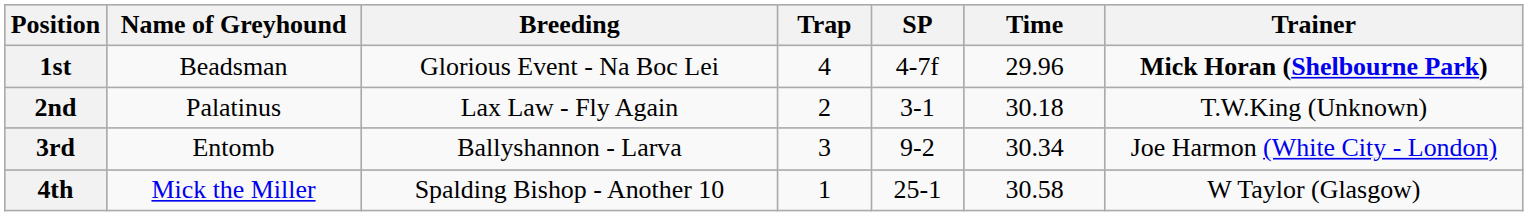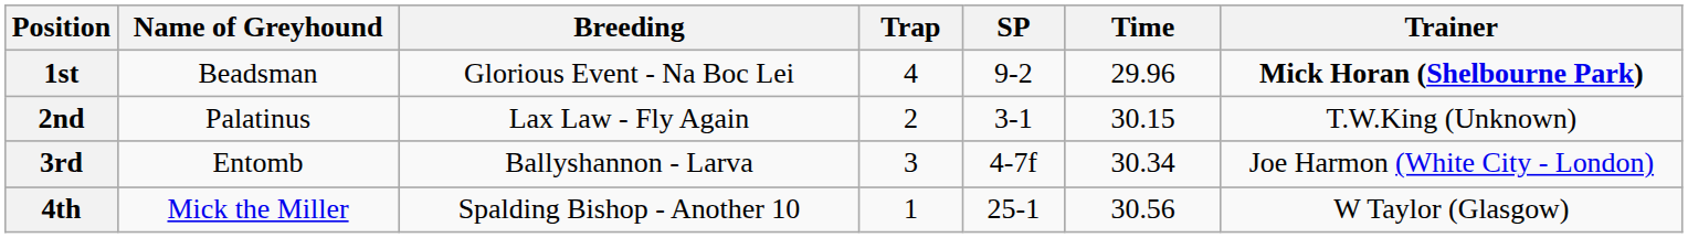1st | SP: 4-7f -> 9-2
2nd | Time: 30.18 -> 30.15
3rd | SP: 9-2 -> 4-7f
4th | Time: 30.58 -> 30.56
